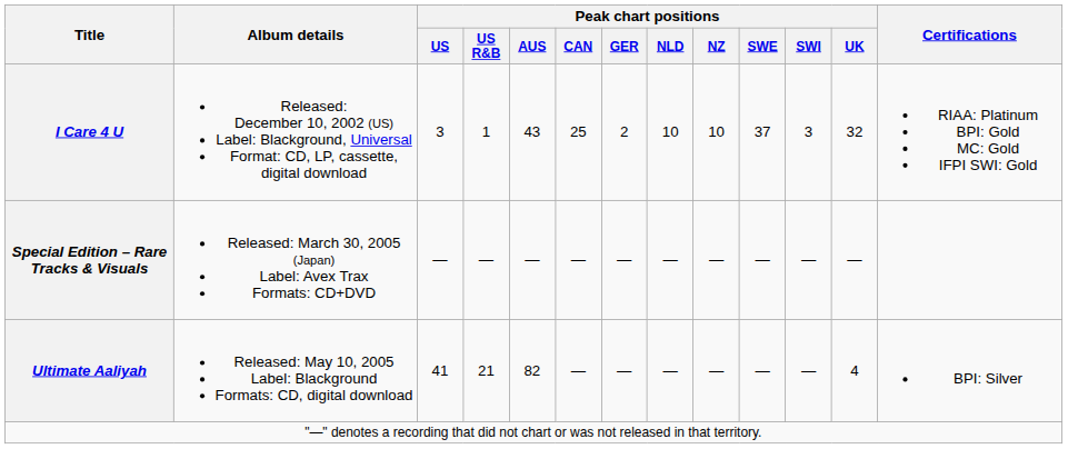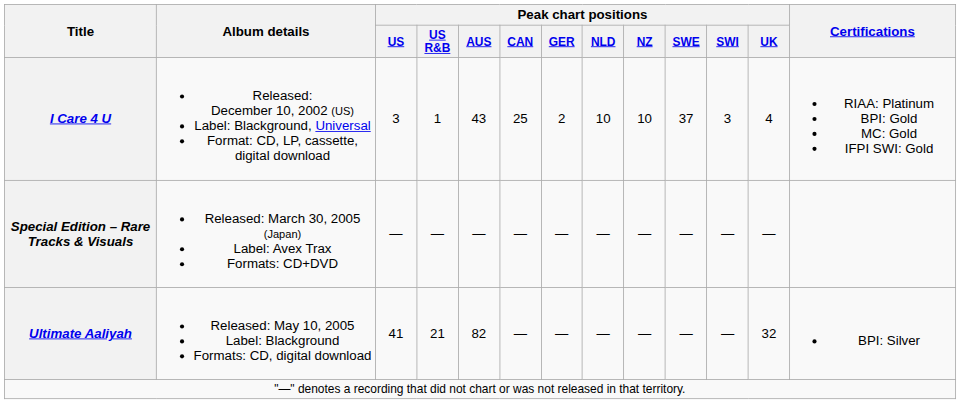I Care 4 U | Peak chart positions / UK: 32 -> 4
Ultimate Aaliyah | Peak chart positions / UK: 4 -> 32
